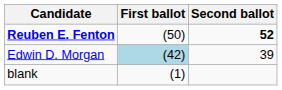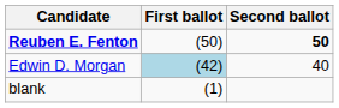Reuben E. Fenton | Second ballot: 52 -> 50
Edwin D. Morgan | Second ballot: 39 -> 40
